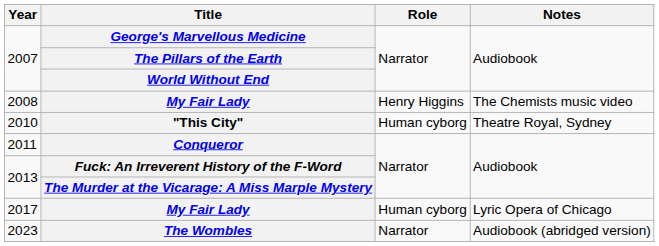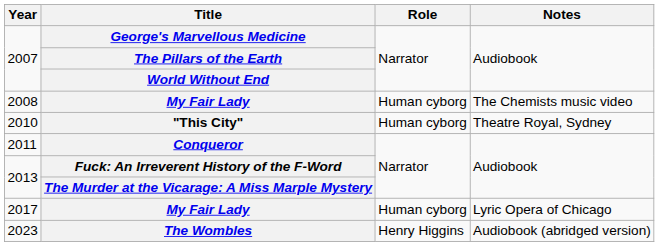2008 | Role: Henry Higgins -> Human cyborg
2023 | Role: Narrator -> Henry Higgins
